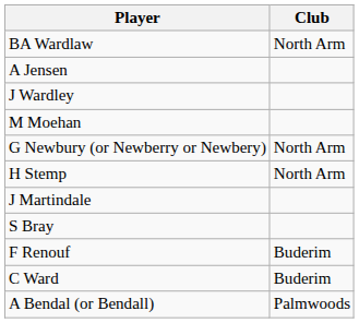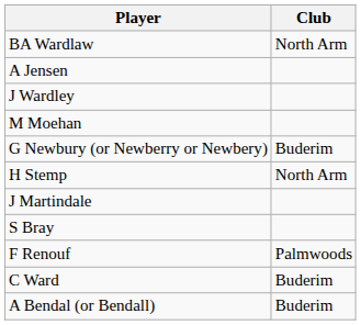G Newbury (or Newberry or Newbery) | Club: North Arm -> Buderim
F Renouf | Club: Buderim -> Palmwoods
A Bendal (or Bendall) | Club: Palmwoods -> Buderim
